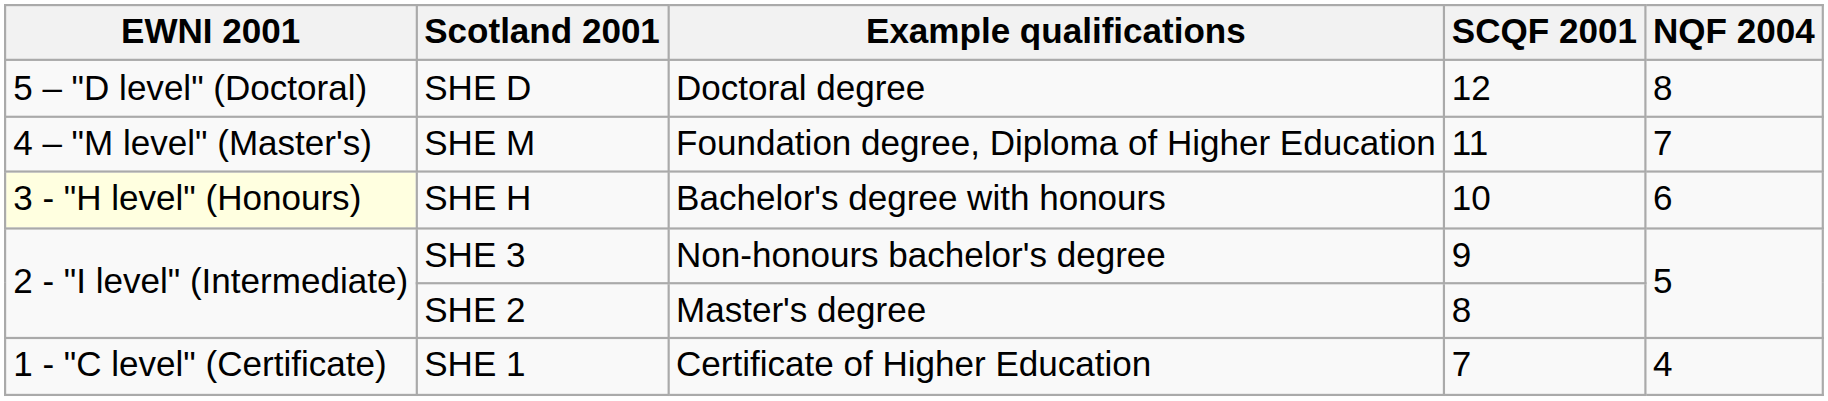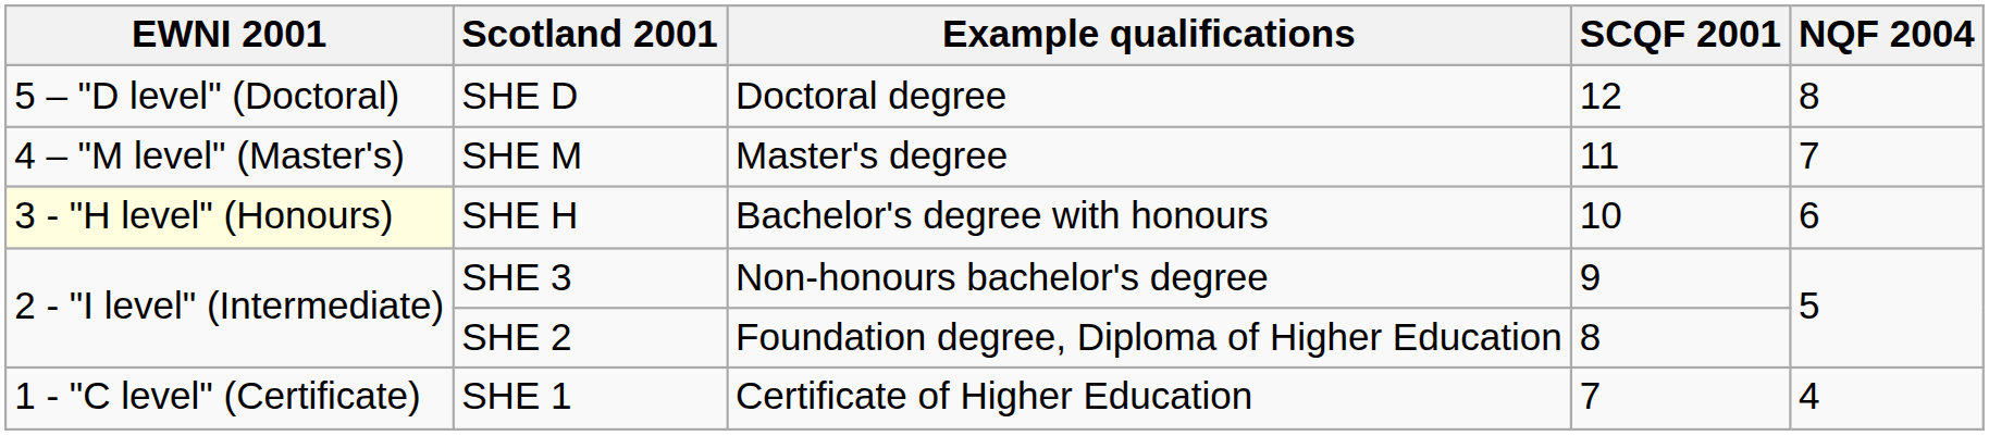SHE M | Example qualifications: Foundation degree, Diploma of Higher Education -> Master's degree
SHE 2 | Example qualifications: Master's degree -> Foundation degree, Diploma of Higher Education
